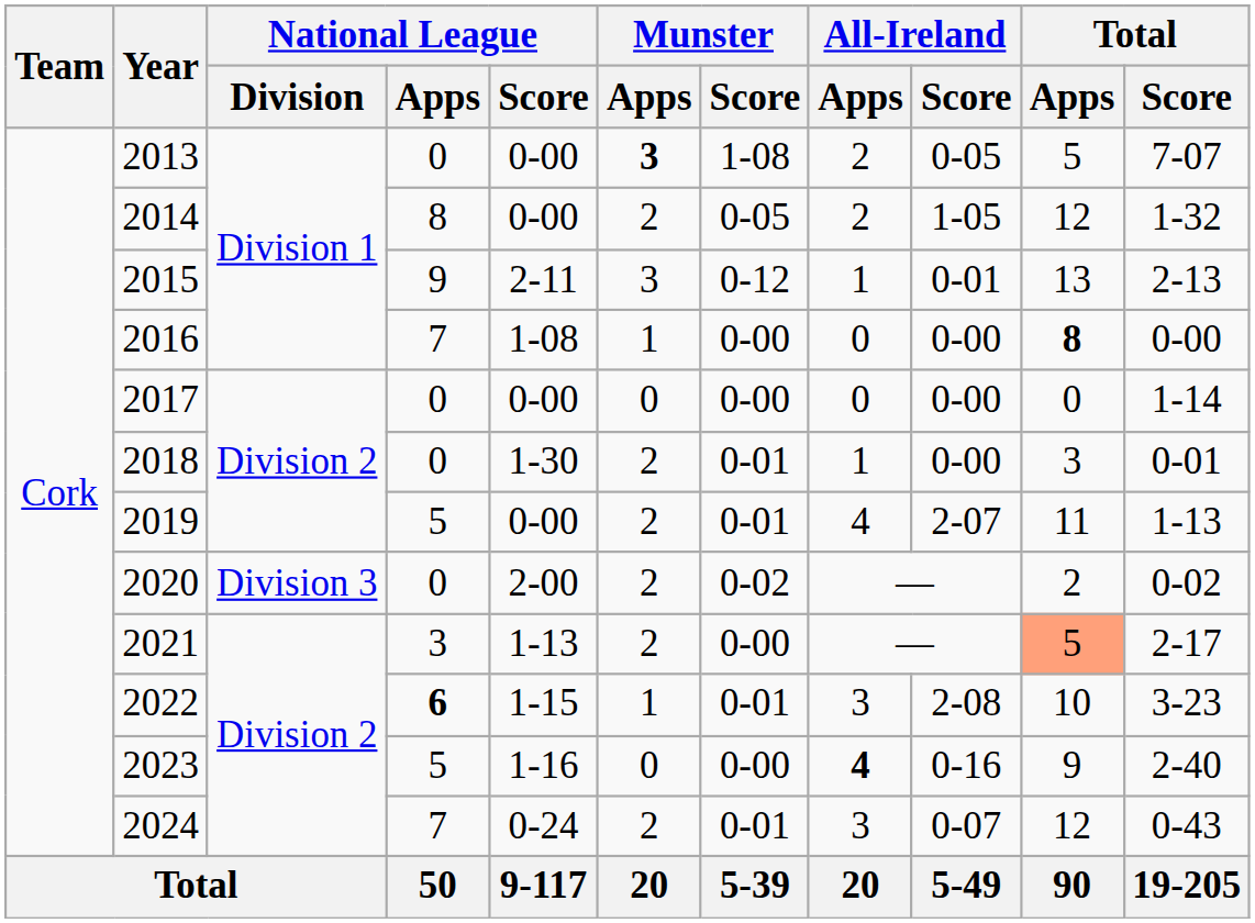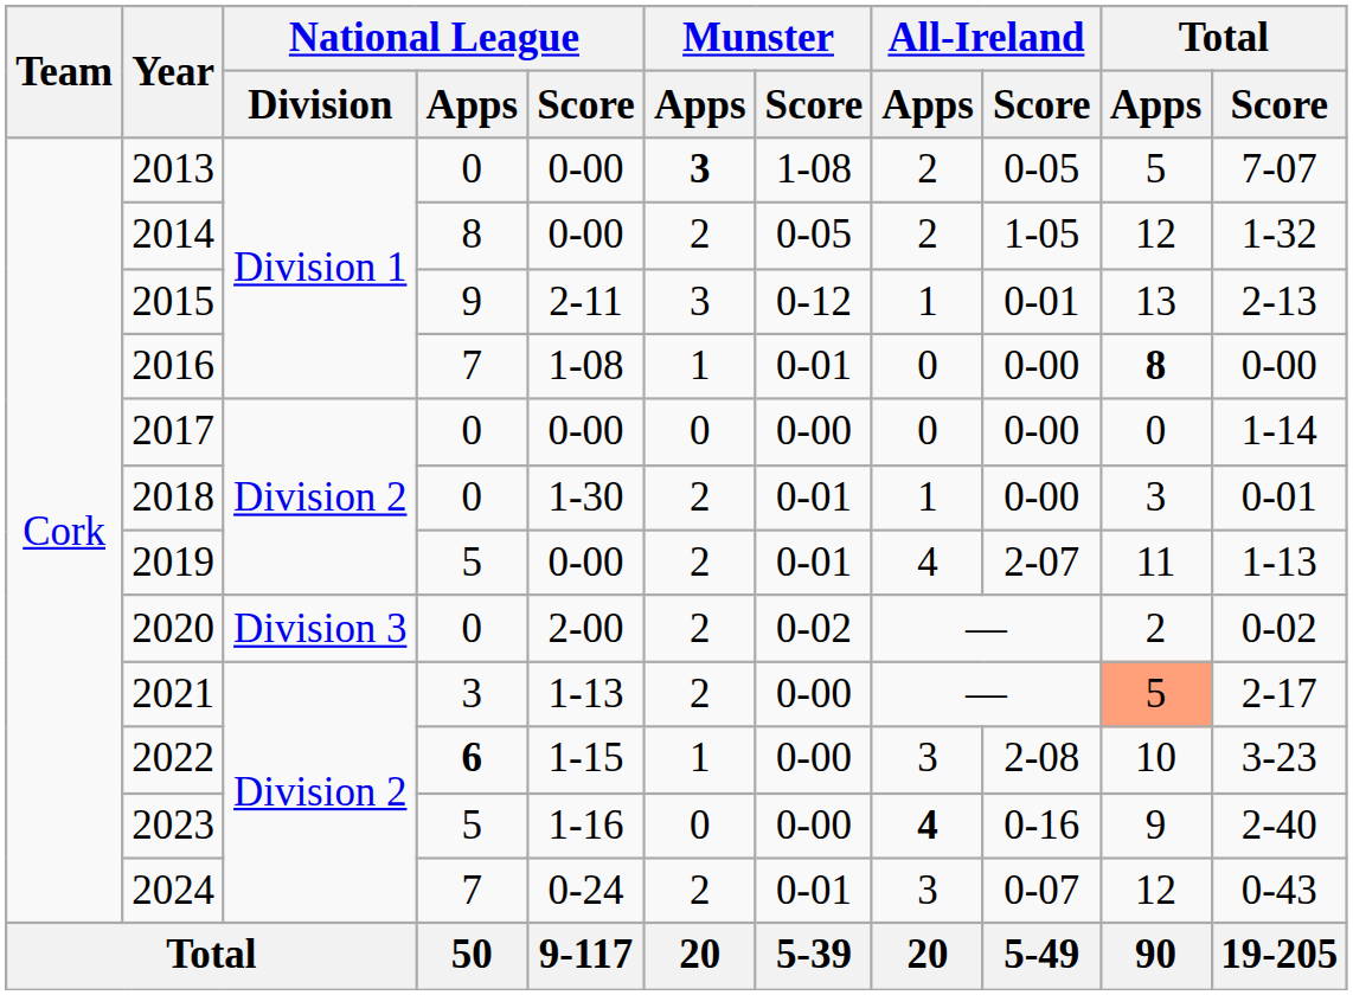2016 | Munster / Score: 0-00 -> 0-01
2022 | Munster / Score: 0-01 -> 0-00
